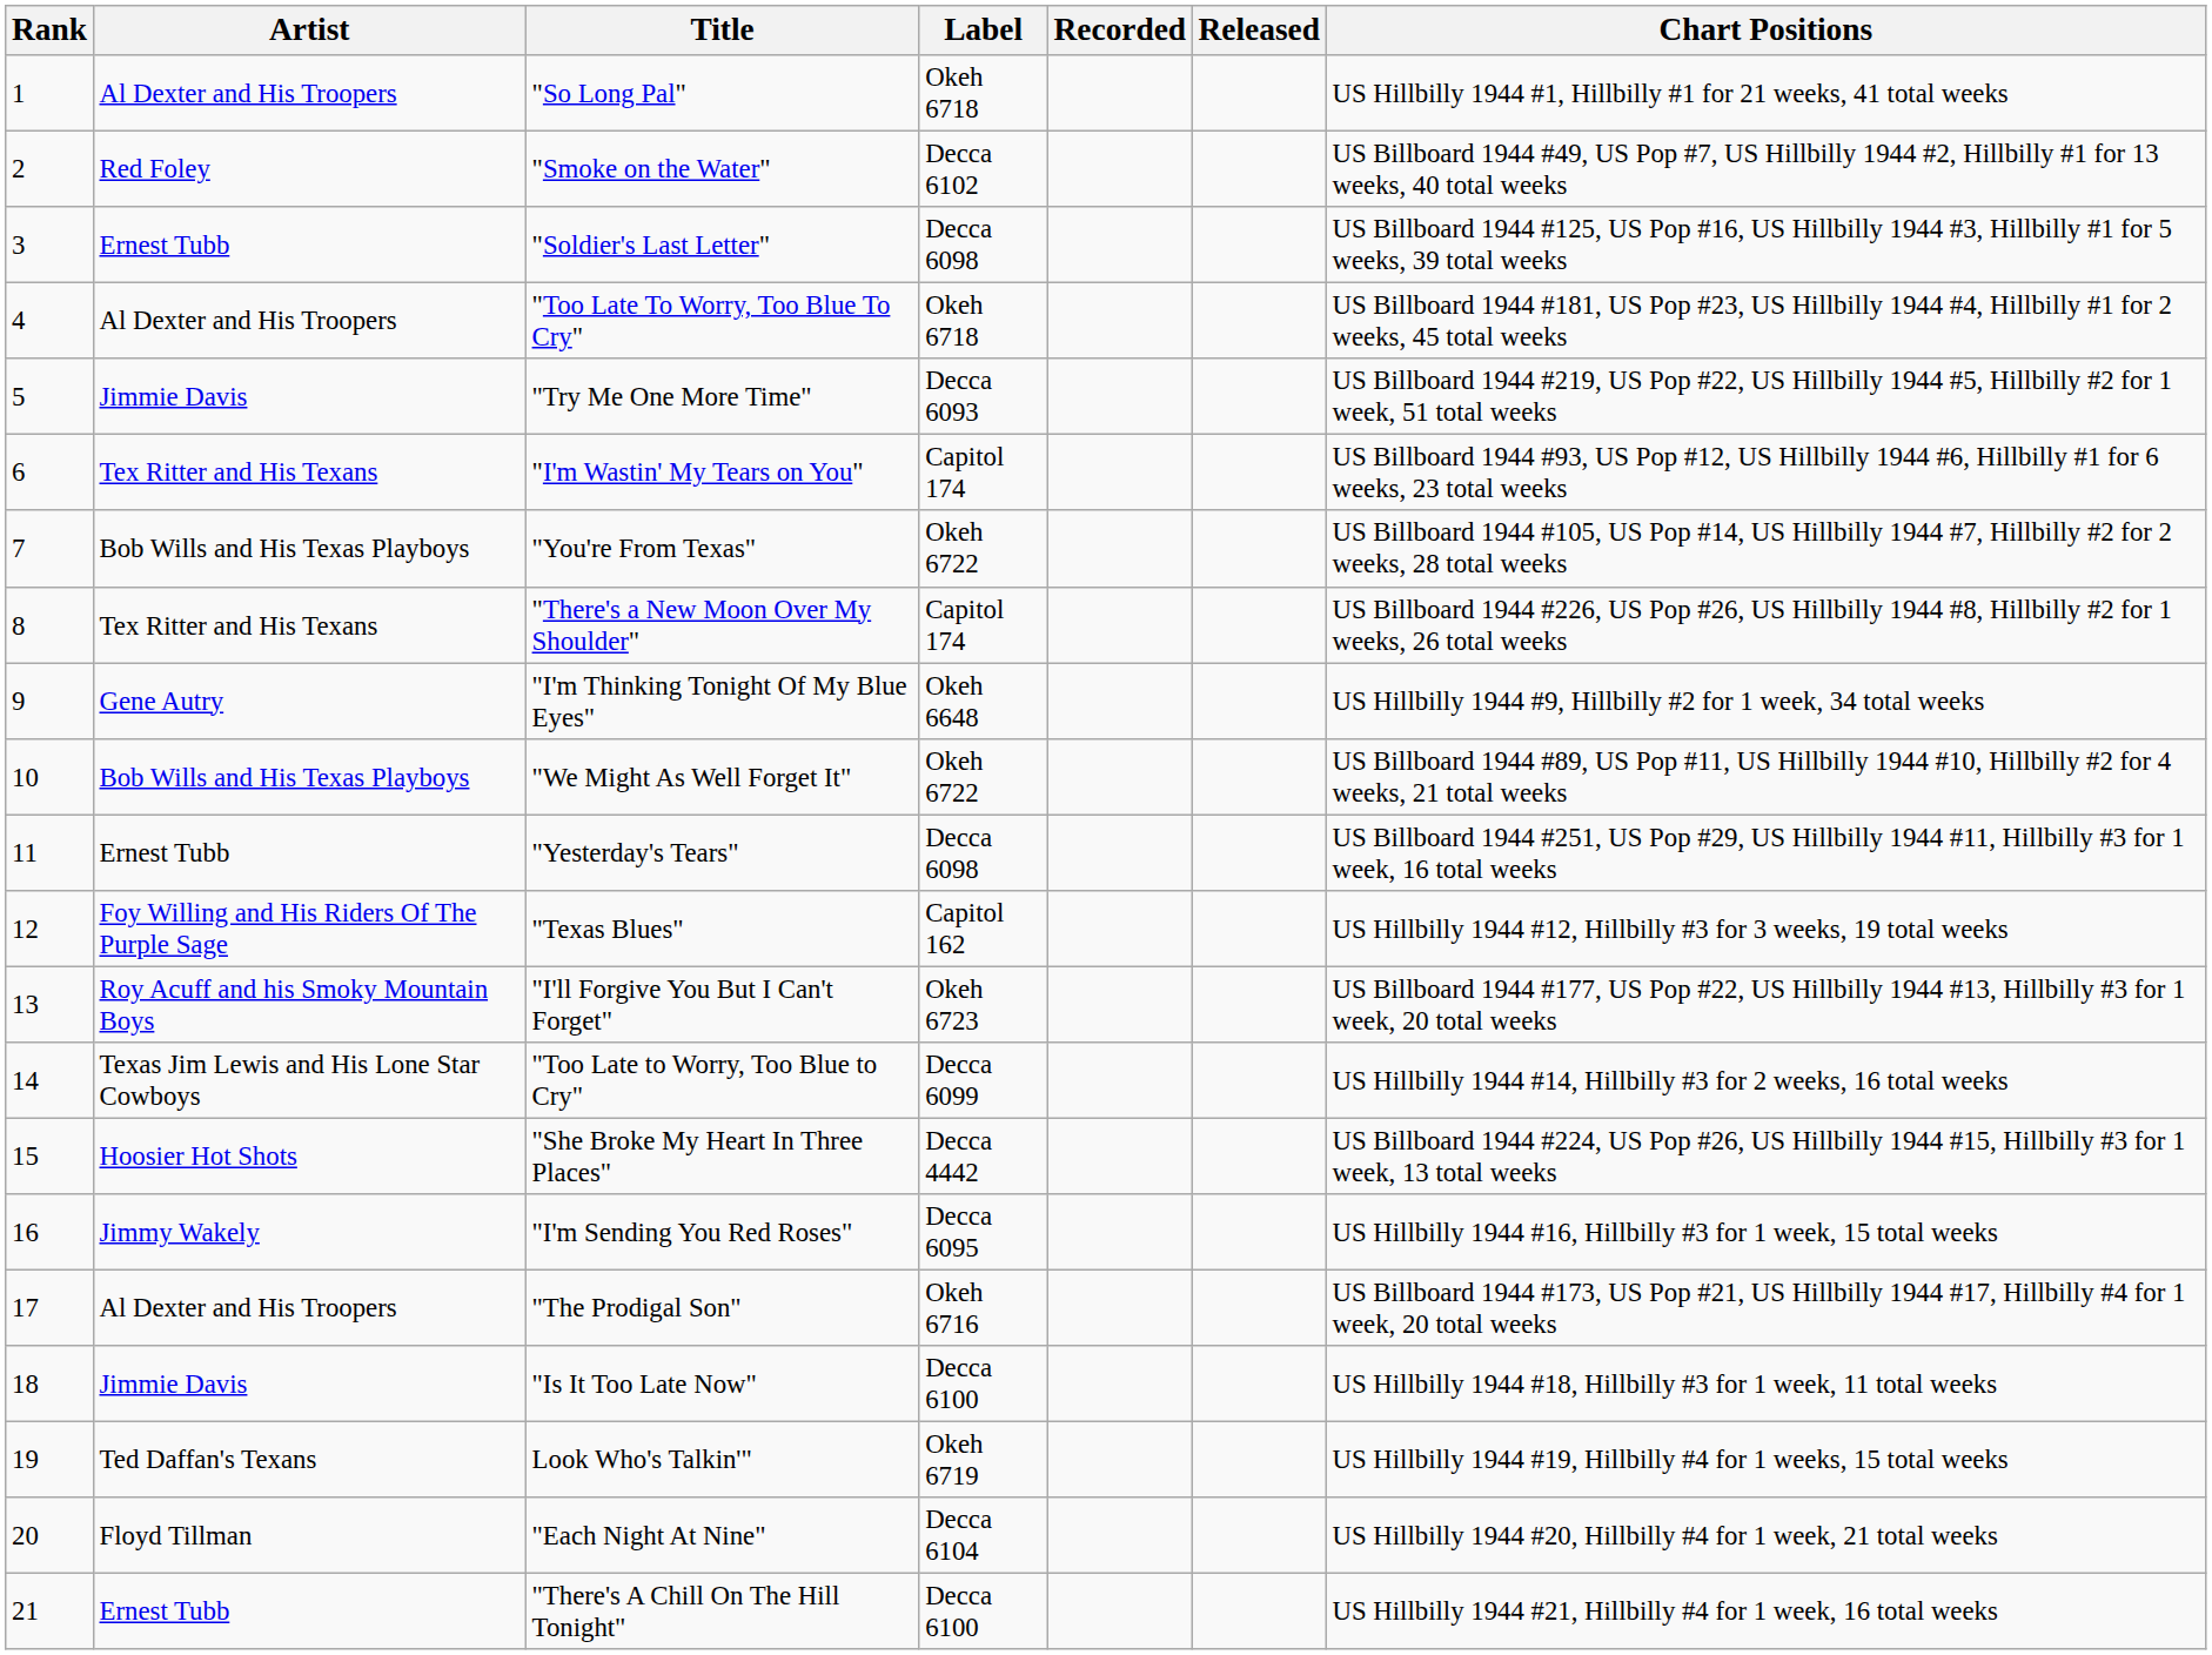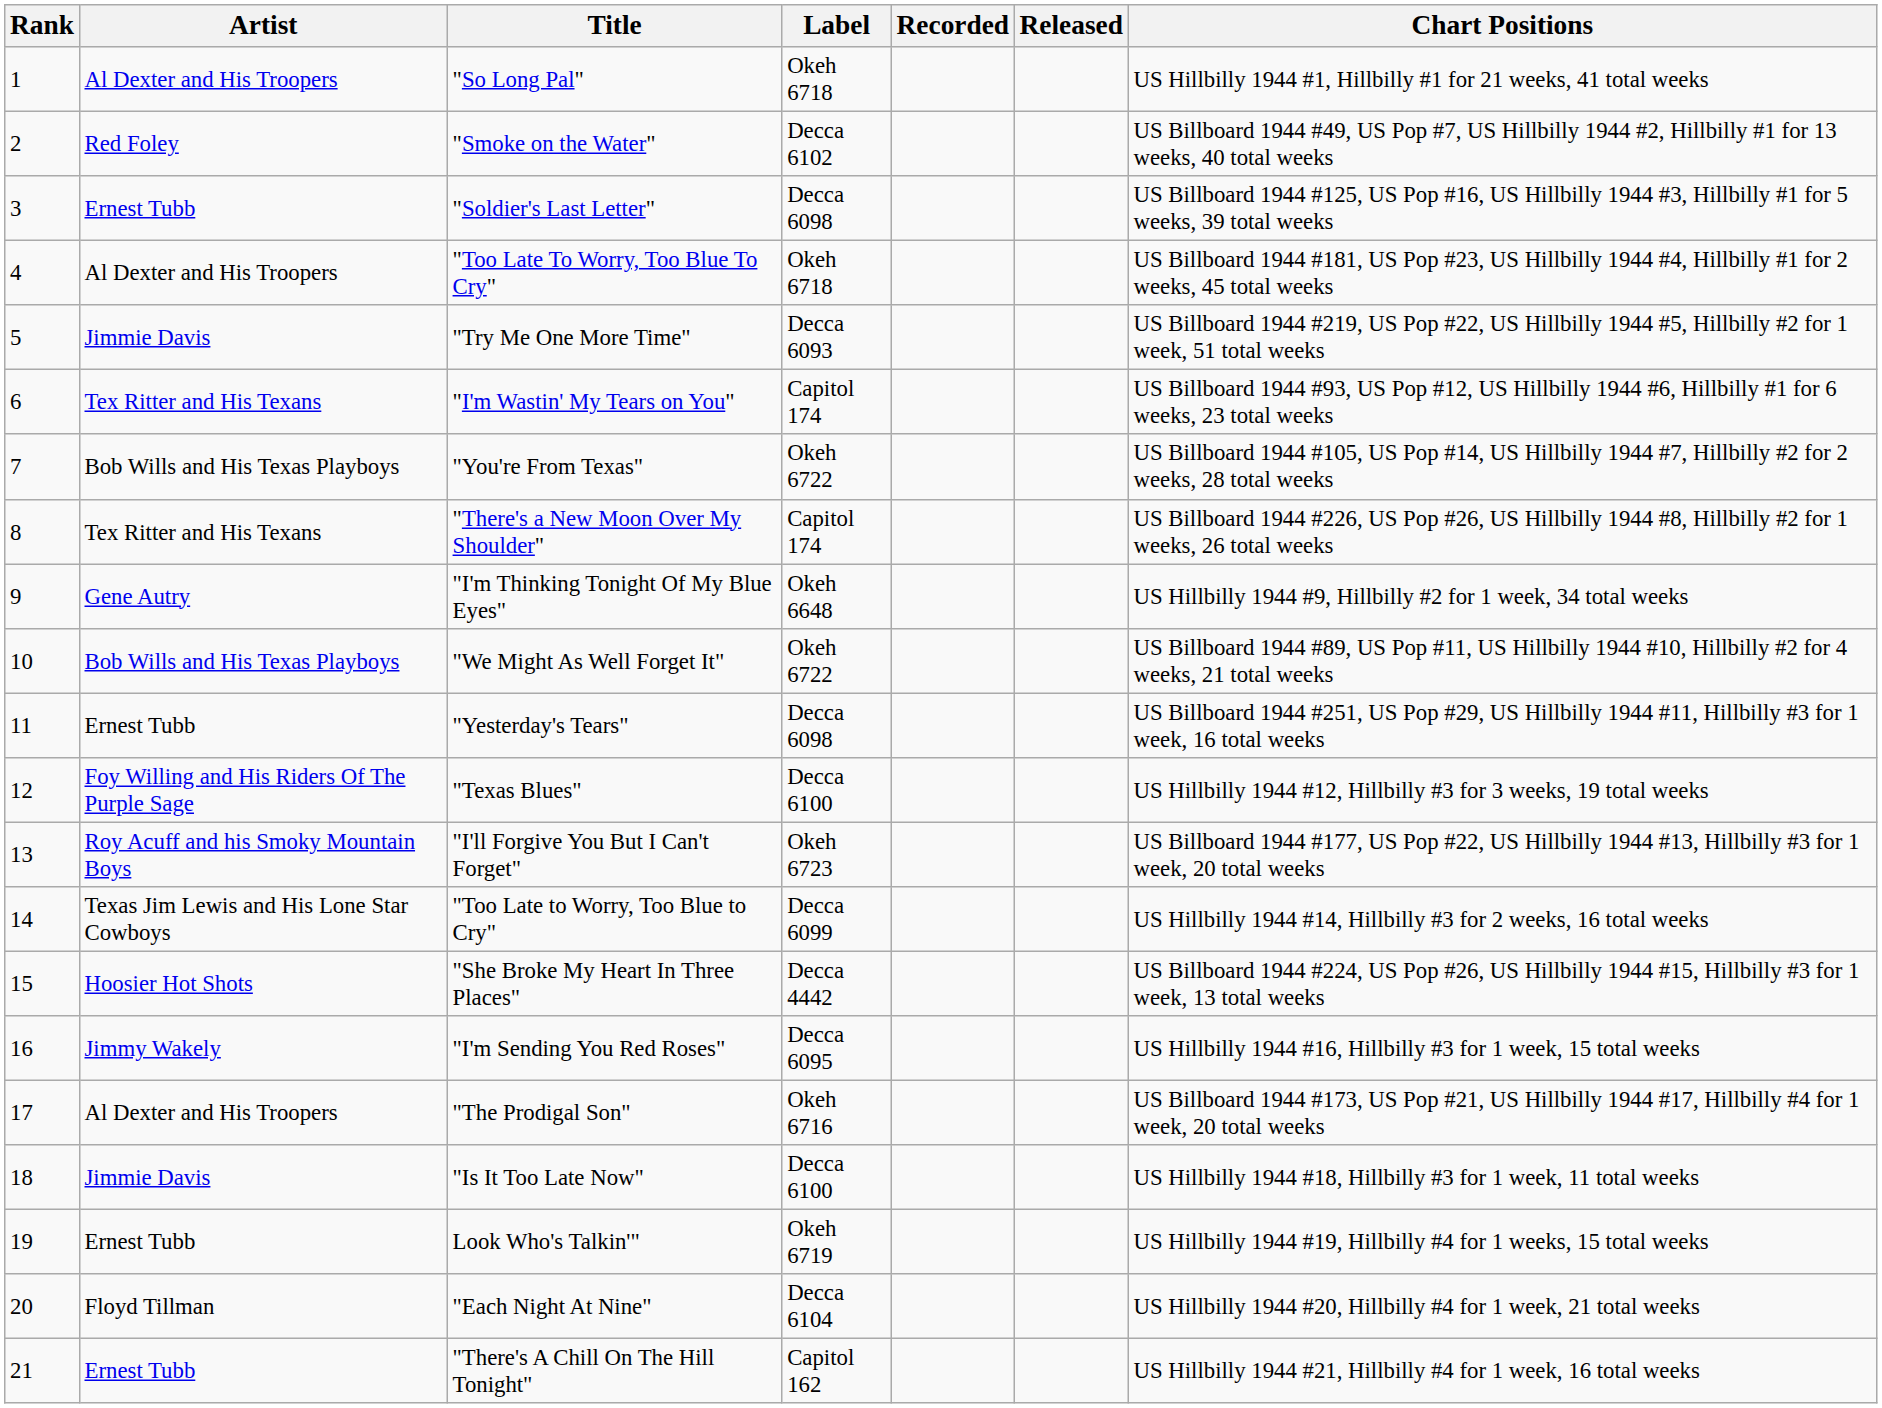"Texas Blues" | Label: Capitol 162 -> Decca 6100
Look Who's Talkin'" | Artist: Ted Daffan's Texans -> Ernest Tubb
"There's A Chill On The Hill Tonight" | Label: Decca 6100 -> Capitol 162
